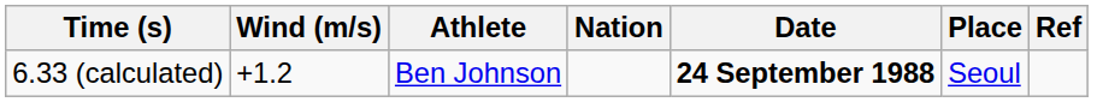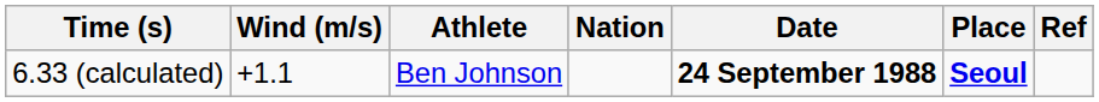6.33 (calculated) | Wind (m/s): +1.2 -> +1.1
6.33 (calculated) | Place: normal -> bold
